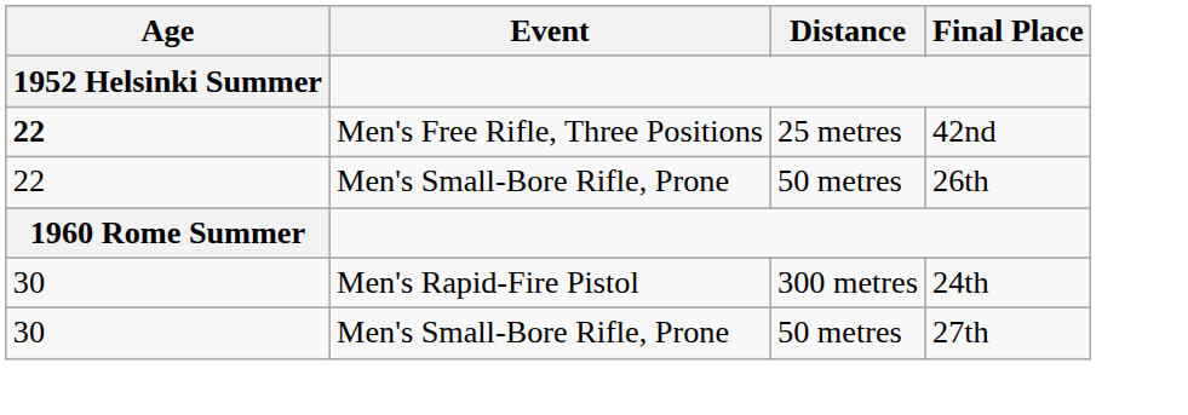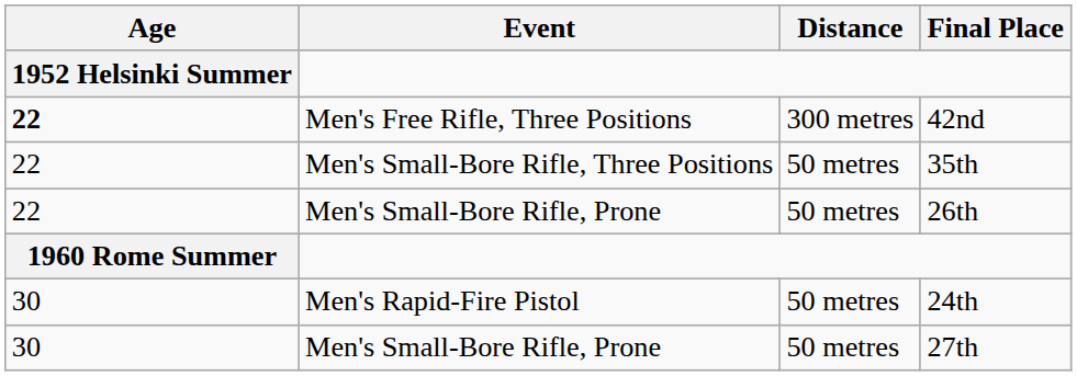42nd | Distance: 25 metres -> 300 metres
+ row: 22 | Men's Small-Bore Rifle, Three Positions | 50 metres | 35th
24th | Distance: 300 metres -> 50 metres
